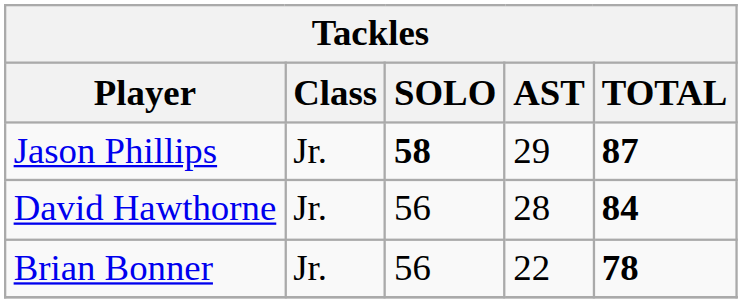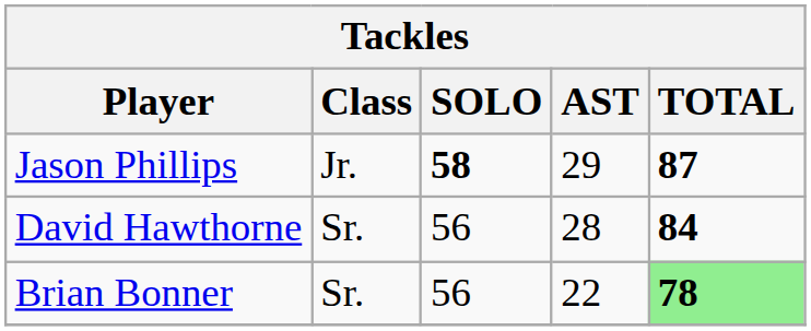David Hawthorne | Class: Jr. -> Sr.
Brian Bonner | Class: Jr. -> Sr.
Brian Bonner | TOTAL: no background -> lightgreen background
